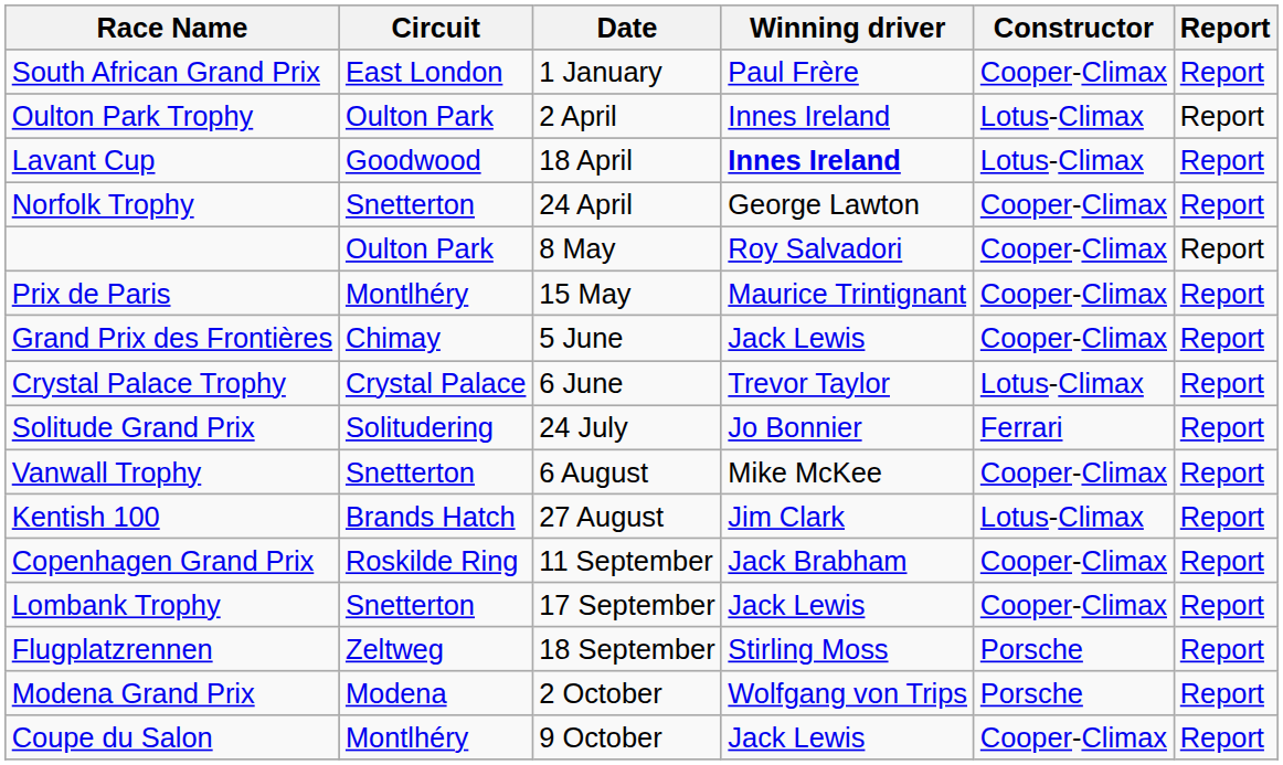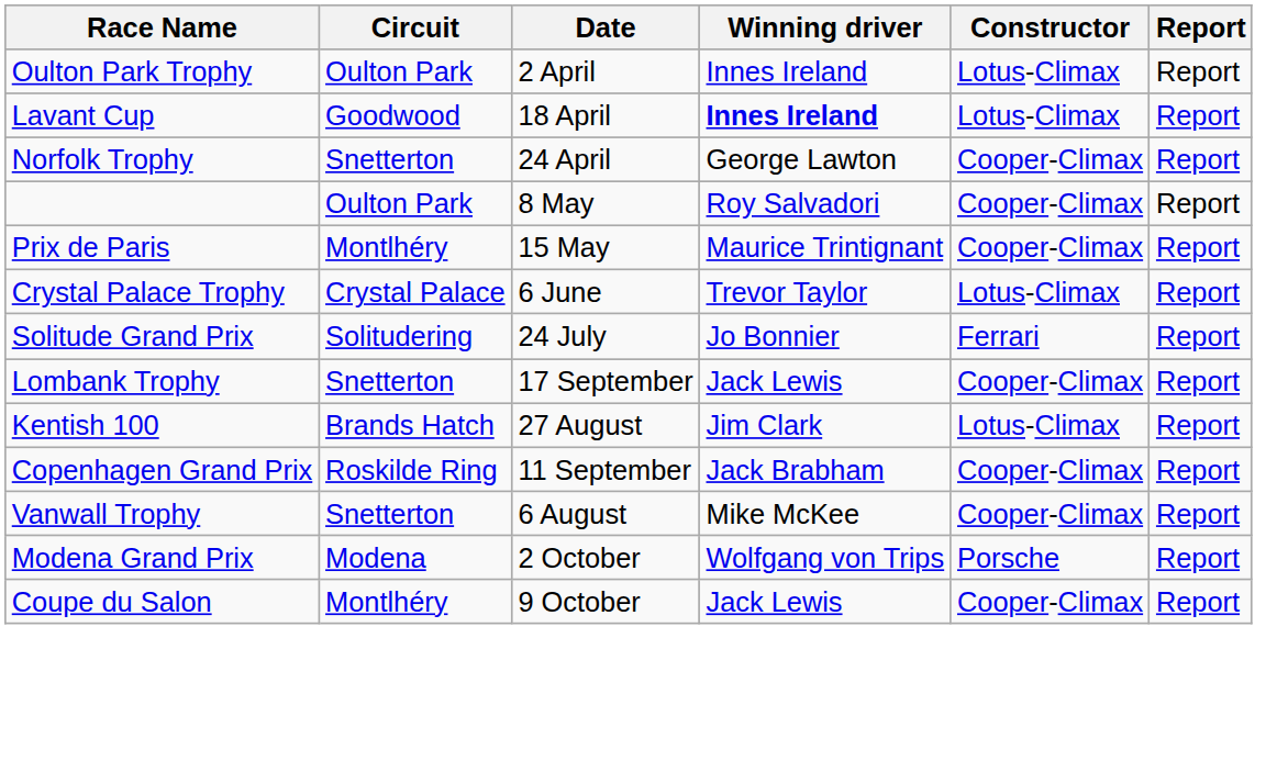- row: South African Grand Prix | East London | 1 January | Paul Frère | Cooper-Climax | Report
- row: Grand Prix des Frontières | Chimay | 5 June | Jack Lewis | Cooper-Climax | Report
rows swapped: Vanwall Trophy <-> Lombank Trophy
- row: Flugplatzrennen | Zeltweg | 18 September | Stirling Moss | Porsche | Report
